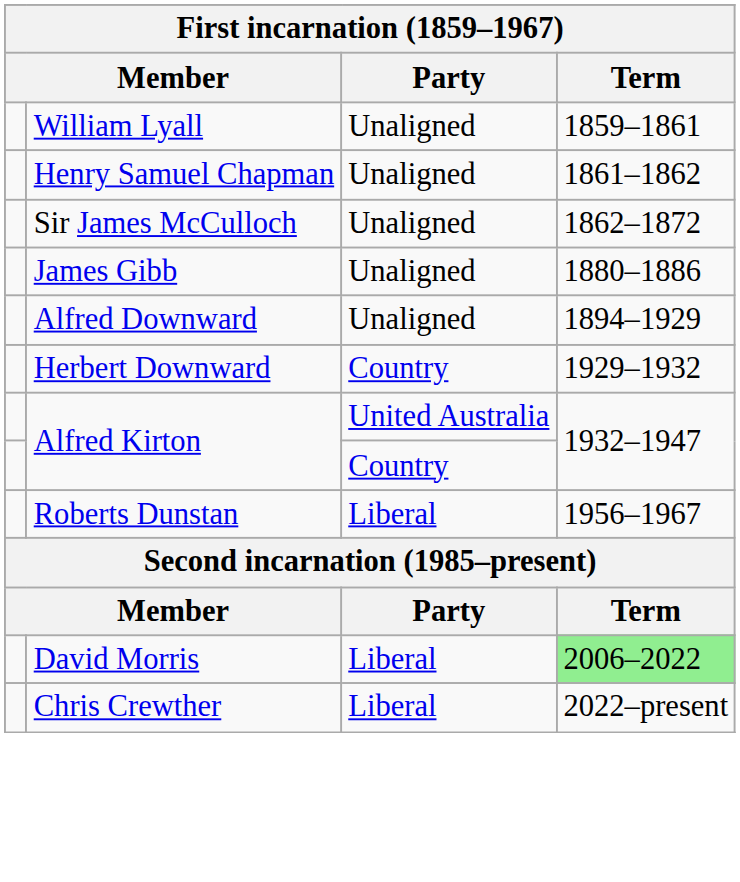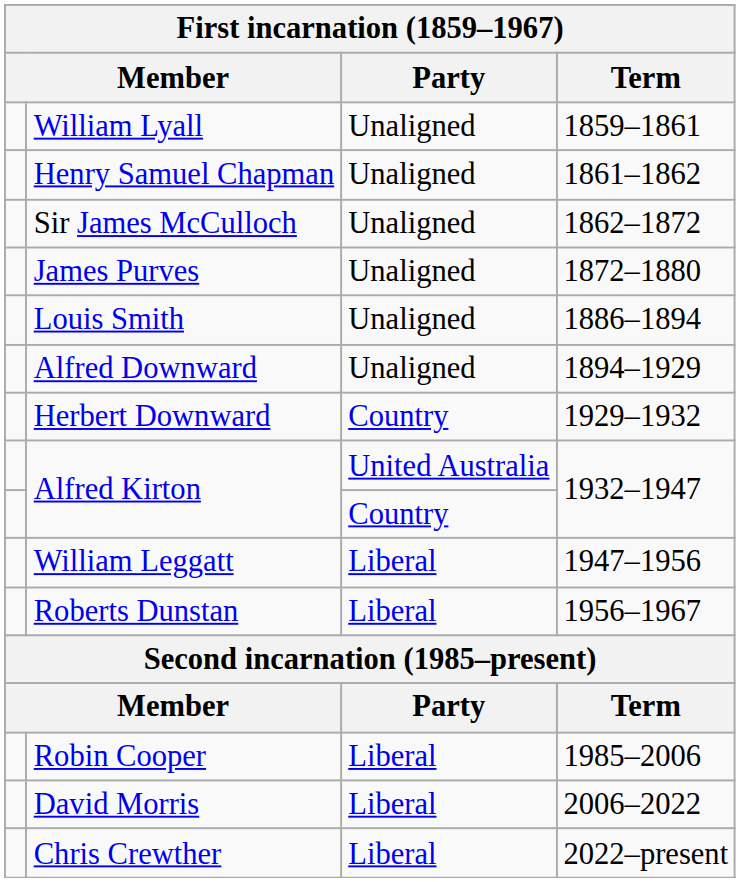+ row: James Purves | Unaligned | 1872–1880
- row: James Gibb | Unaligned | 1880–1886
+ row: Louis Smith | Unaligned | 1886–1894
+ row: William Leggatt | Liberal | 1947–1956
+ row: Robin Cooper | Liberal | 1985–2006
David Morris | Term: lightgreen background -> no background
